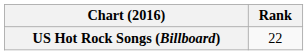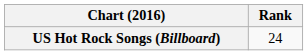US Hot Rock Songs (Billboard) | Rank: 22 -> 24
